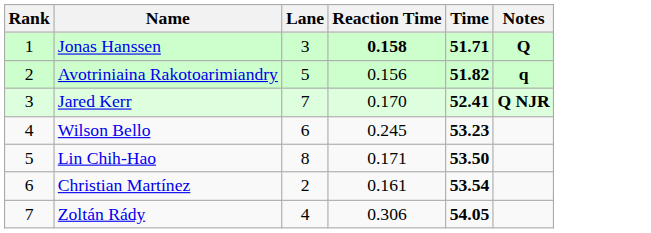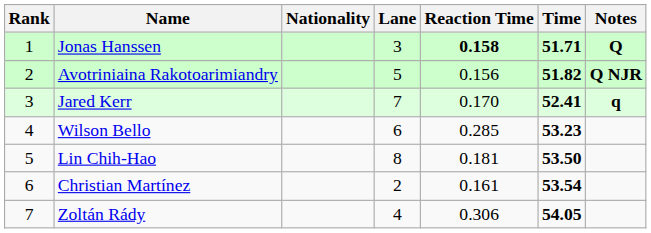+ column: Nationality
Avotriniaina Rakotoarimiandry | Notes: q -> Q NJR
Jared Kerr | Notes: Q NJR -> q
Wilson Bello | Reaction Time: 0.245 -> 0.285
Lin Chih-Hao | Reaction Time: 0.171 -> 0.181
